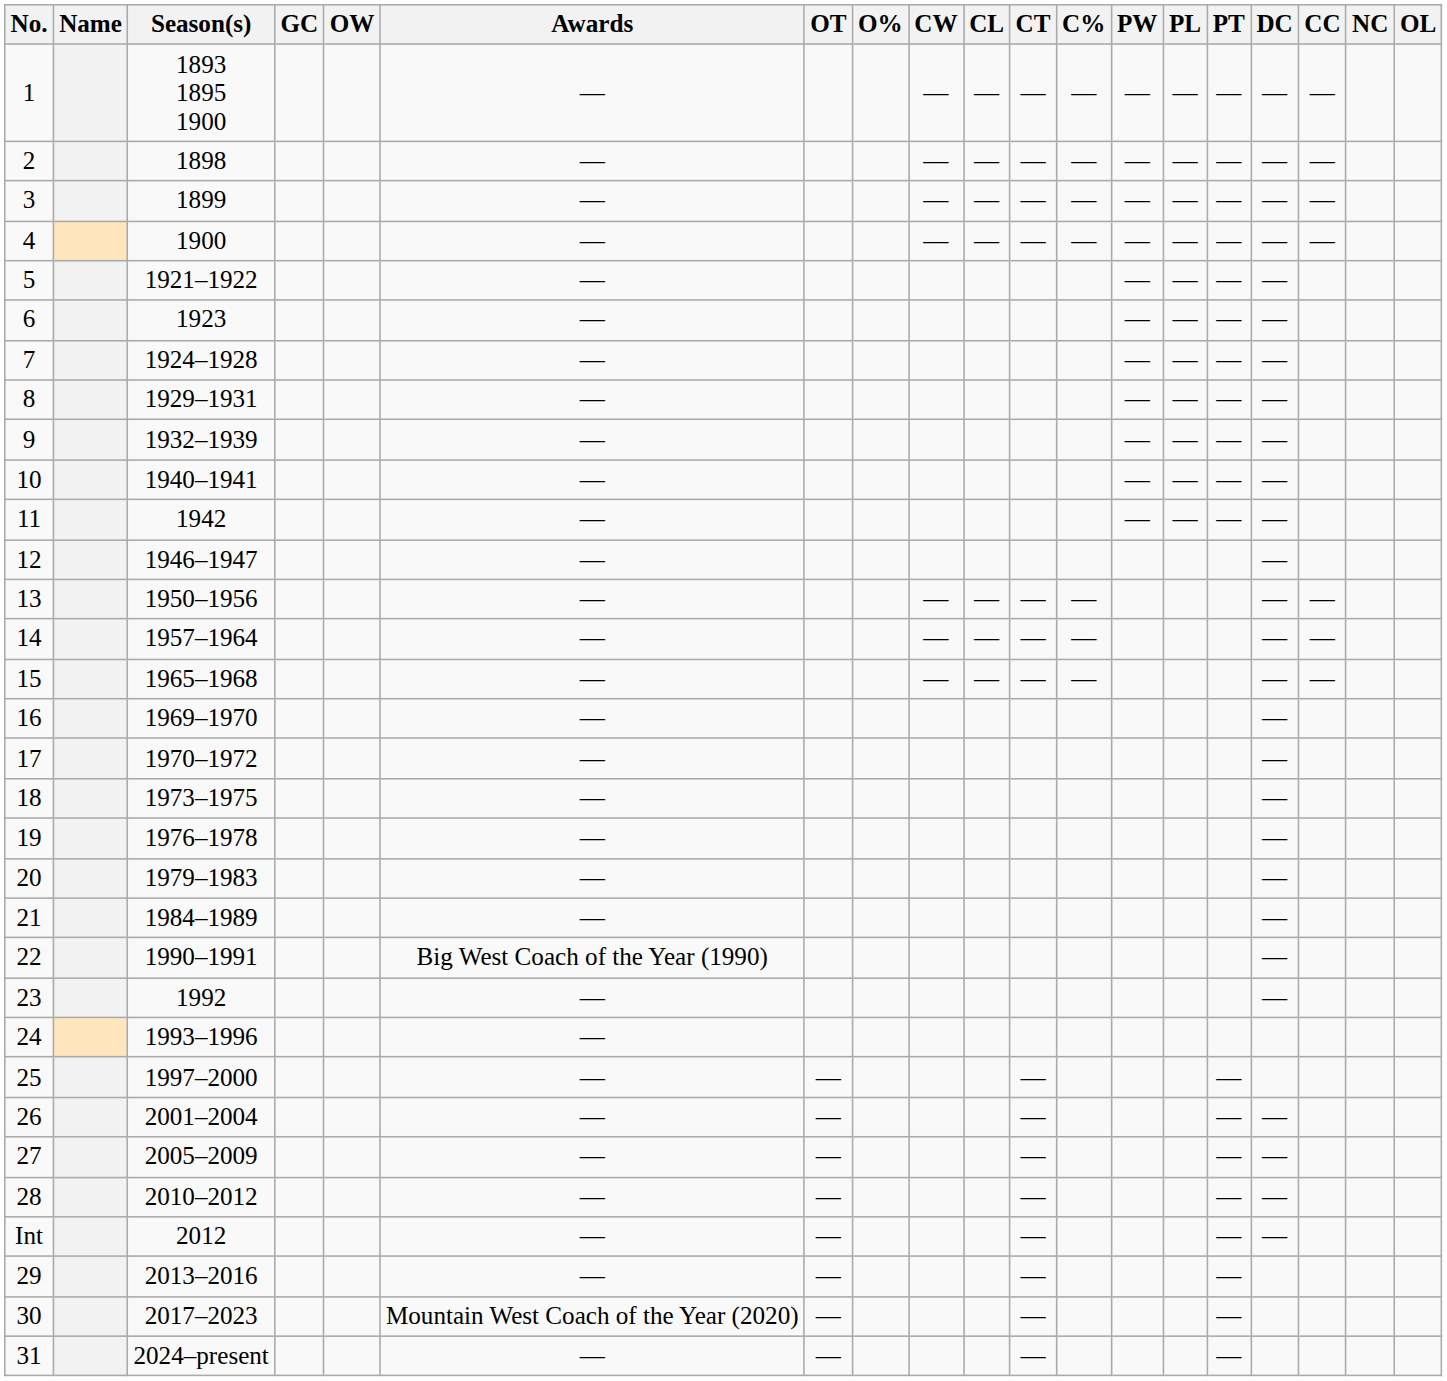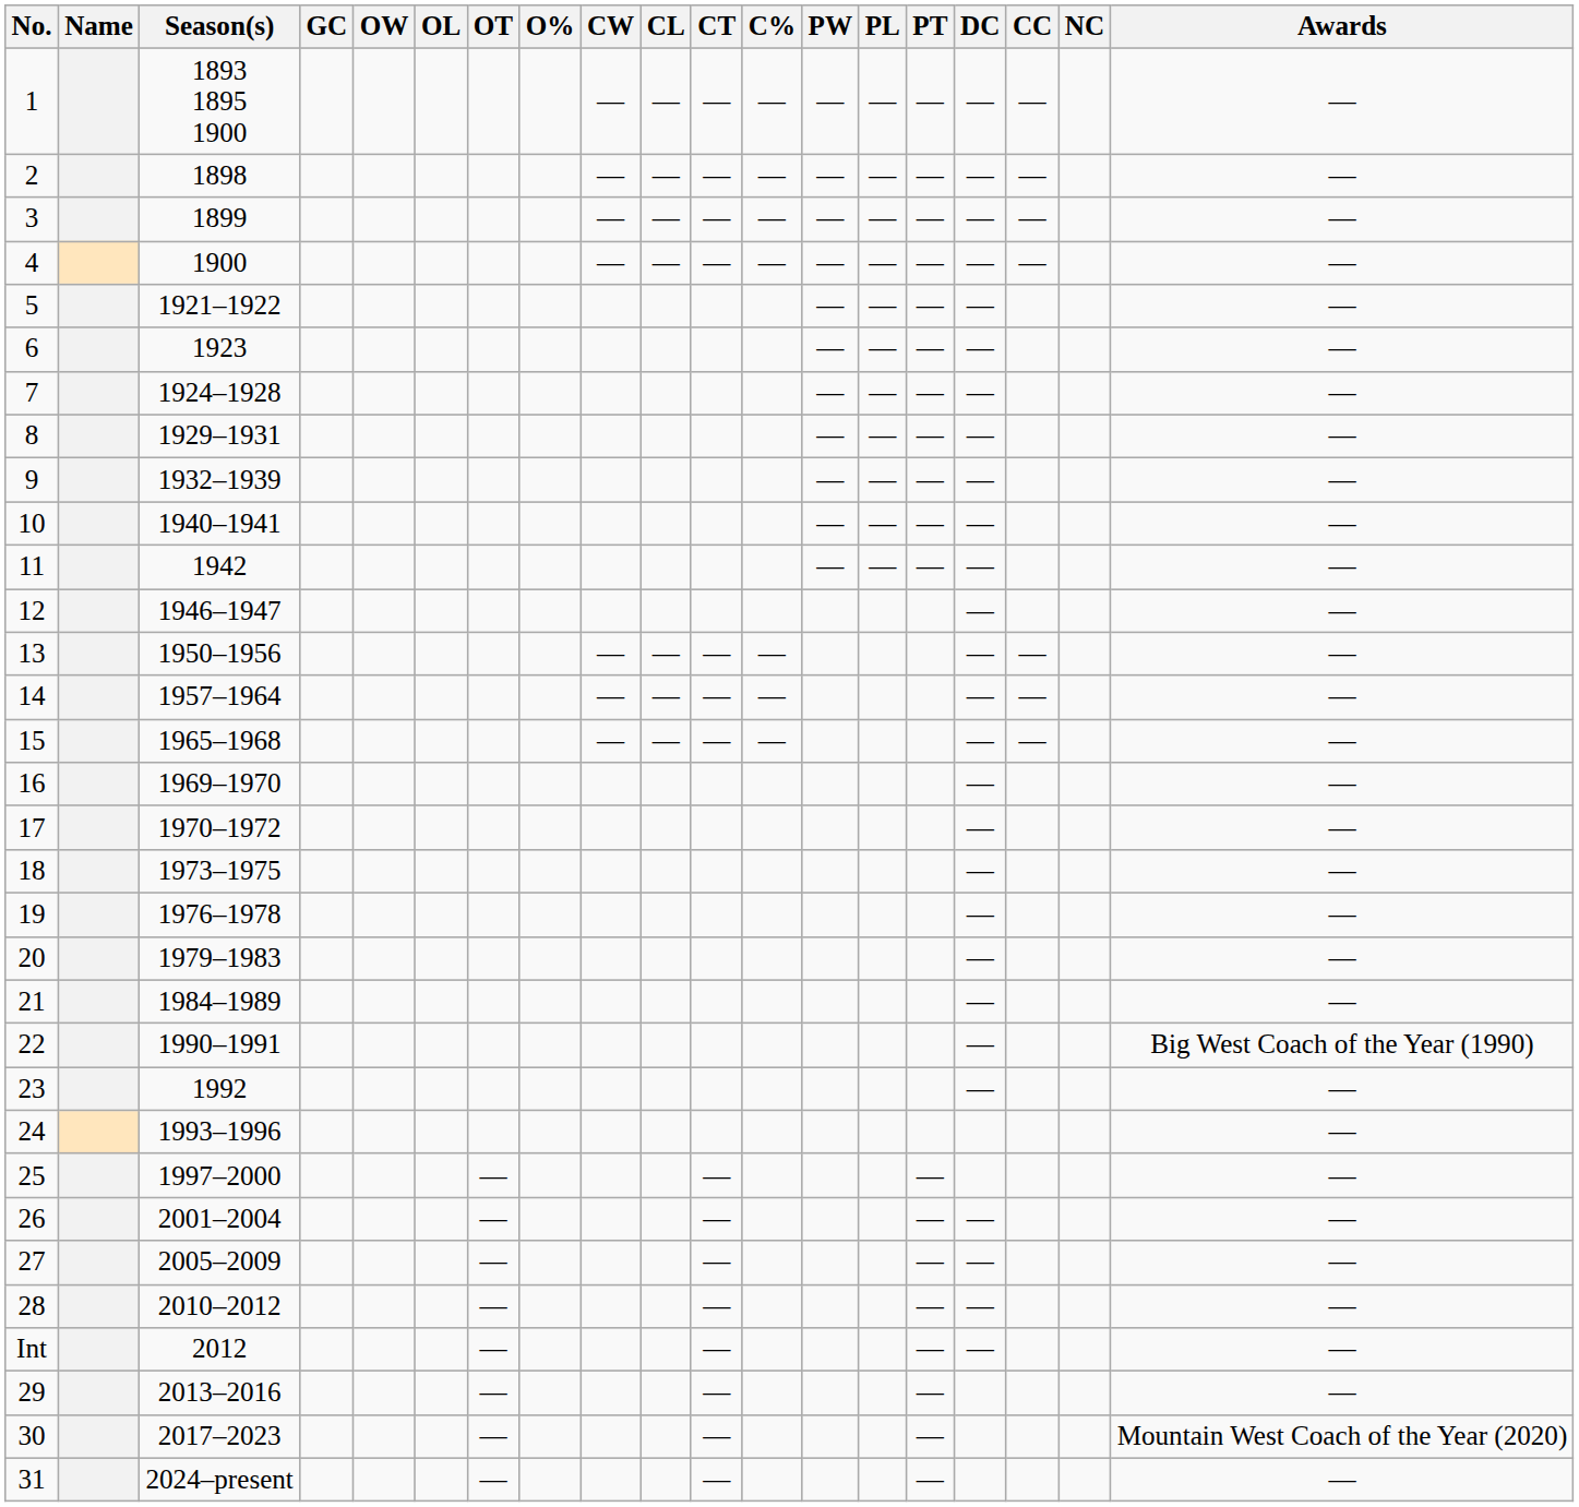columns swapped: OL <-> Awards
